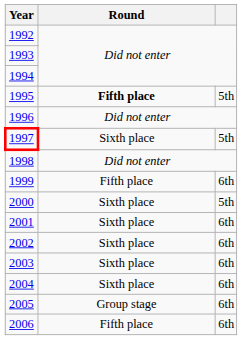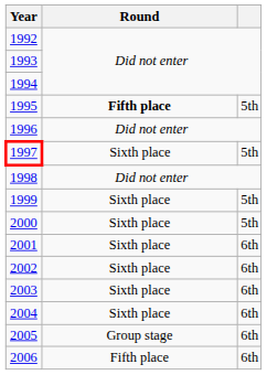1999 | Round: Fifth place -> Sixth place
1999 | column 3: 6th -> 5th
